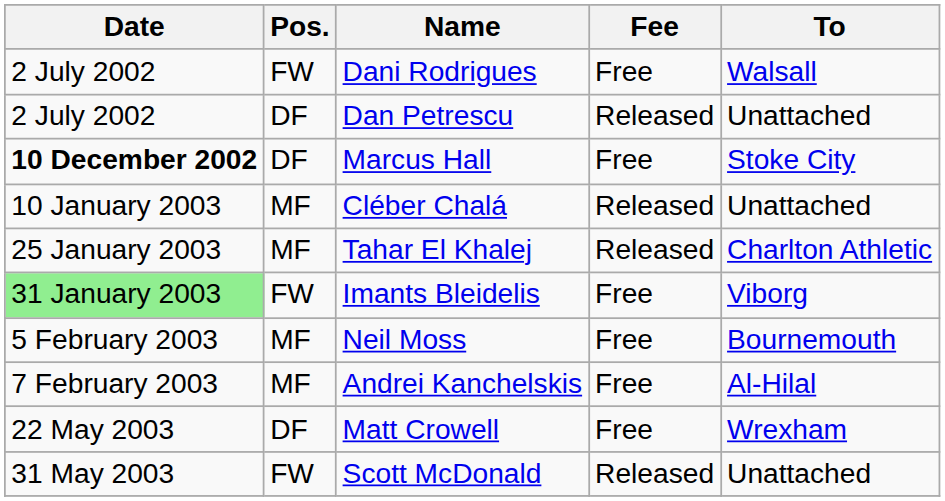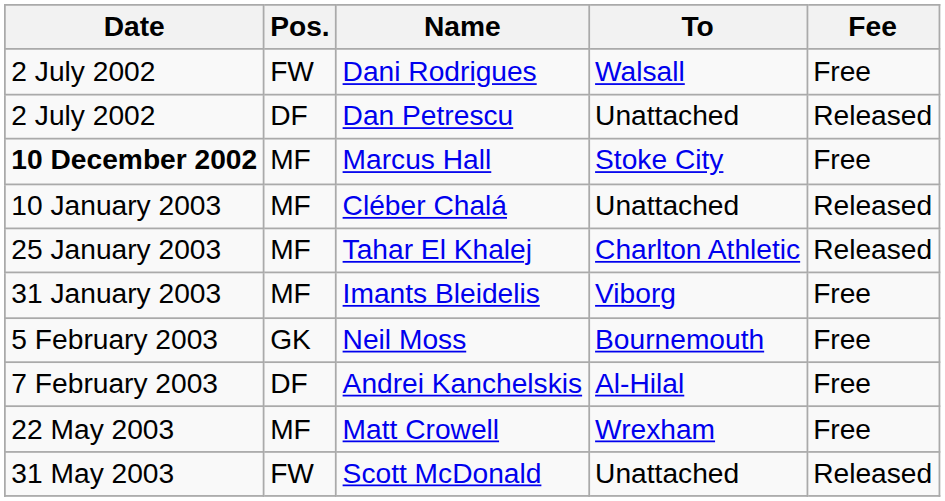columns swapped: To <-> Fee
Marcus Hall | Pos.: DF -> MF
Imants Bleidelis | Date: lightgreen background -> no background
Imants Bleidelis | Pos.: FW -> MF
Neil Moss | Pos.: MF -> GK
Andrei Kanchelskis | Pos.: MF -> DF
Matt Crowell | Pos.: DF -> MF
